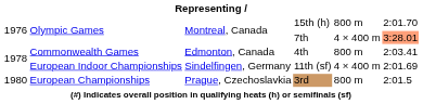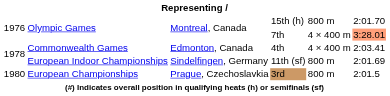4th | column 5: 800 m -> 4 × 400 m
11th (sf) | column 5: 4 × 400 m -> 800 m
